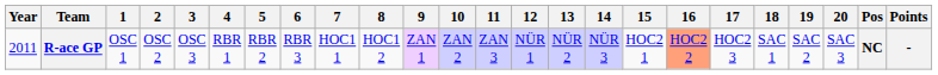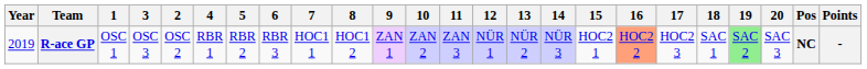columns swapped: 2 <-> 3
R-ace GP | Year: 2011 -> 2019
R-ace GP | 19: no background -> lightgreen background
